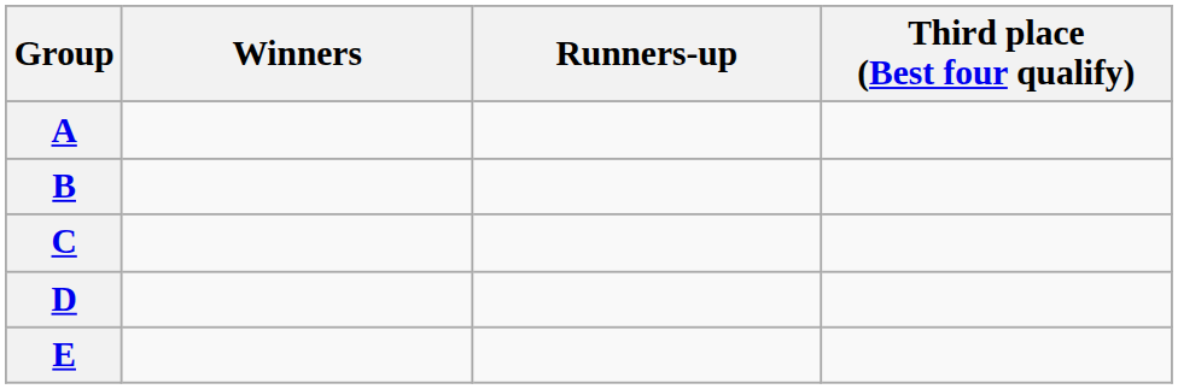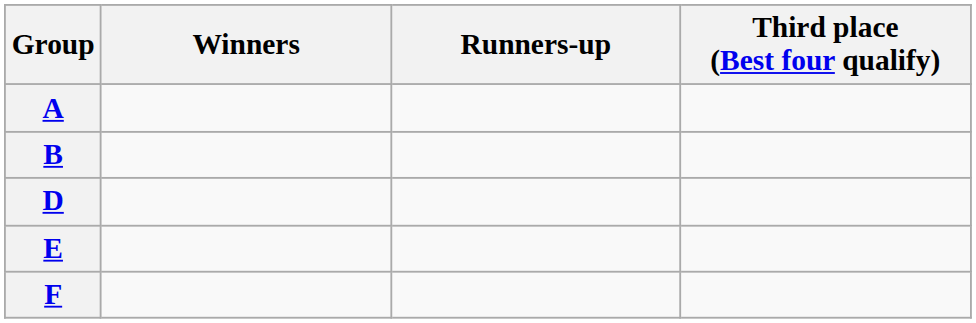- row: C
+ row: F
